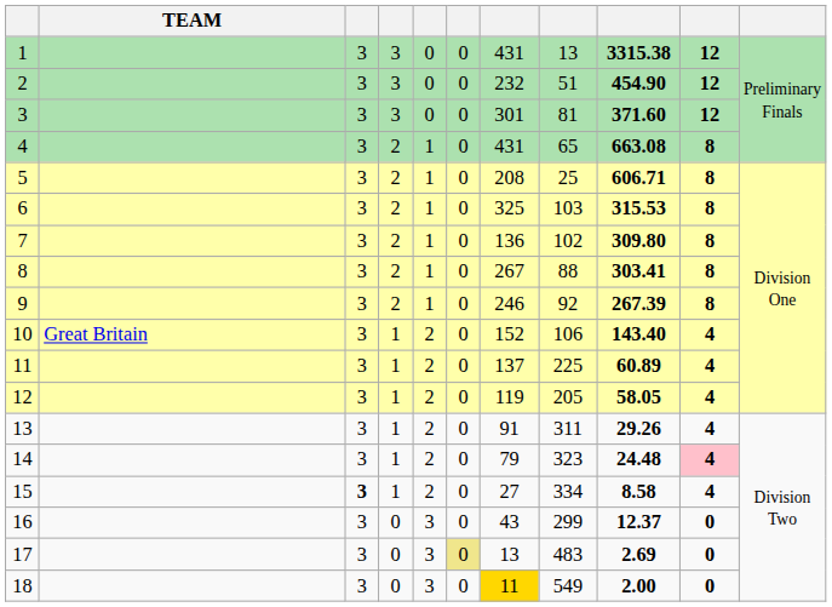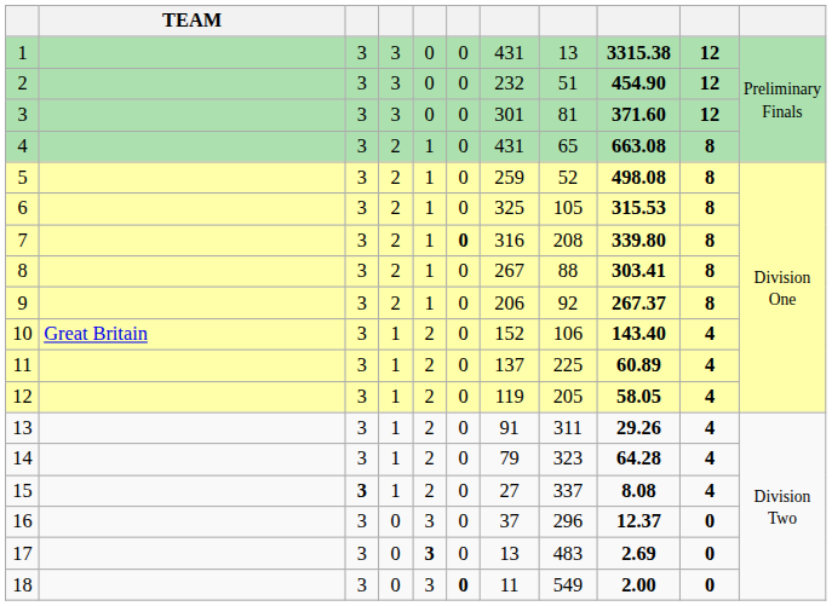5 | column 7: 208 -> 259
5 | column 8: 25 -> 52
5 | column 9: 606.71 -> 498.08
6 | column 8: 103 -> 105
7 | column 6: normal -> bold
7 | column 7: 136 -> 316
7 | column 8: 102 -> 208
7 | column 9: 309.80 -> 339.80
9 | column 7: 246 -> 206
9 | column 9: 267.39 -> 267.37
14 | column 9: 24.48 -> 64.28
14 | column 10: pink background -> no background
15 | column 8: 334 -> 337
15 | column 9: 8.58 -> 8.08
16 | column 7: 43 -> 37
16 | column 8: 299 -> 296
17 | column 5: normal -> bold
17 | column 6: khaki background -> no background
18 | column 6: normal -> bold
18 | column 7: gold background -> no background
